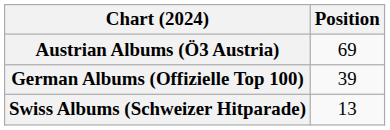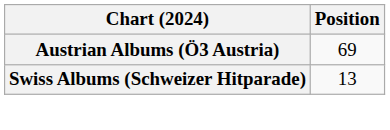- row: German Albums (Offizielle Top 100) | 39
